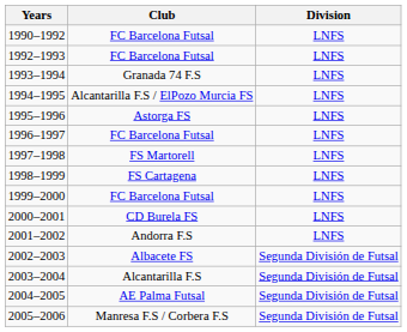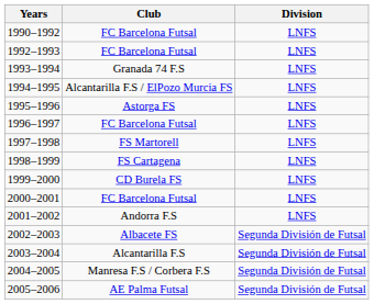1999–2000 | Club: FC Barcelona Futsal -> CD Burela FS
2000–2001 | Club: CD Burela FS -> FC Barcelona Futsal
2004–2005 | Club: AE Palma Futsal -> Manresa F.S / Corbera F.S
2005–2006 | Club: Manresa F.S / Corbera F.S -> AE Palma Futsal
